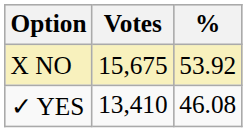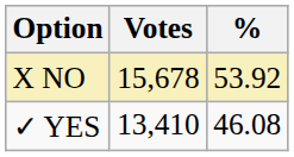X NO | Votes: 15,675 -> 15,678
